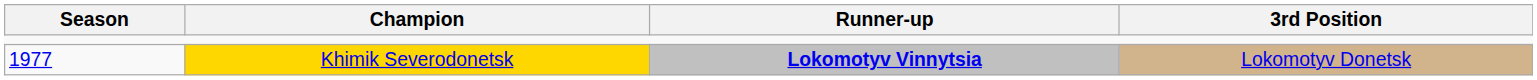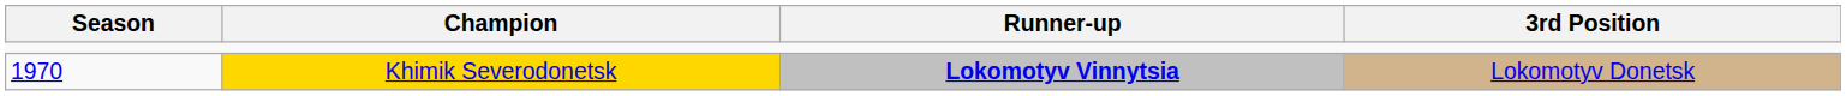Khimik Severodonetsk | Season: 1977 -> 1970
